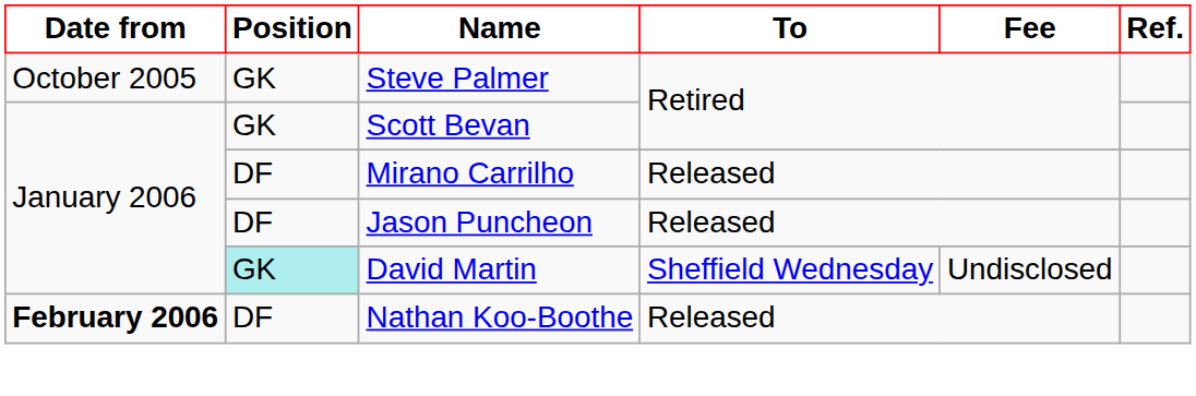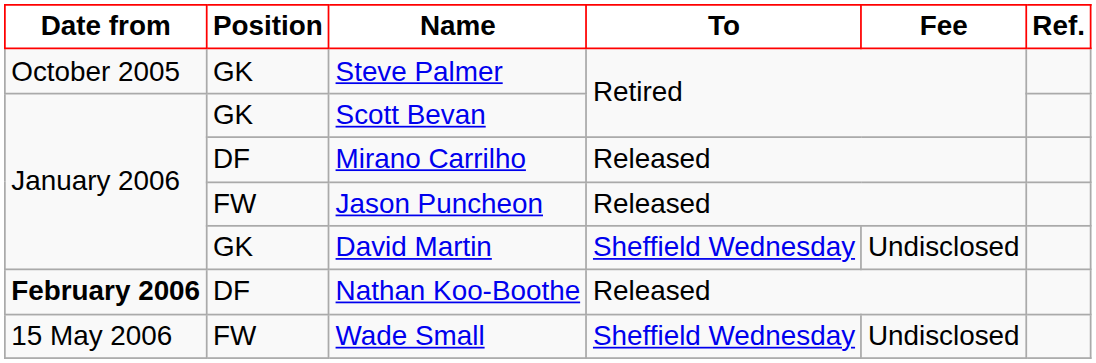Jason Puncheon | Position: DF -> FW
David Martin | Position: paleturquoise background -> no background
+ row: 15 May 2006 | FW | Wade Small | Sheffield Wednesday | Undisclosed
